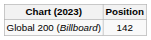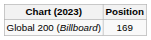Global 200 (Billboard) | Position: 142 -> 169
